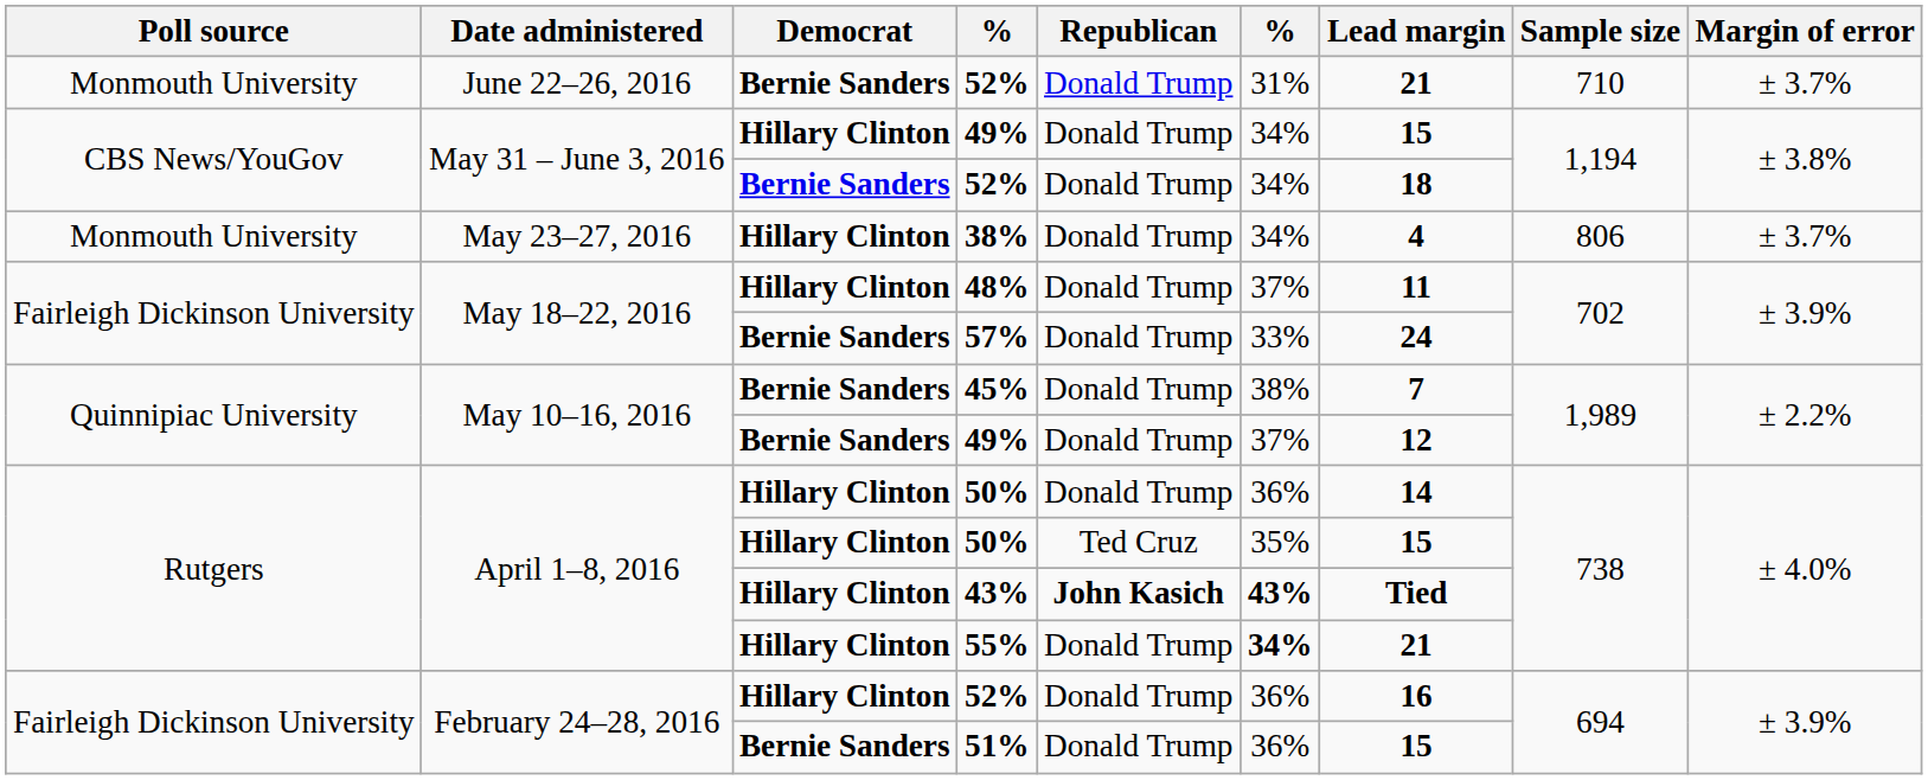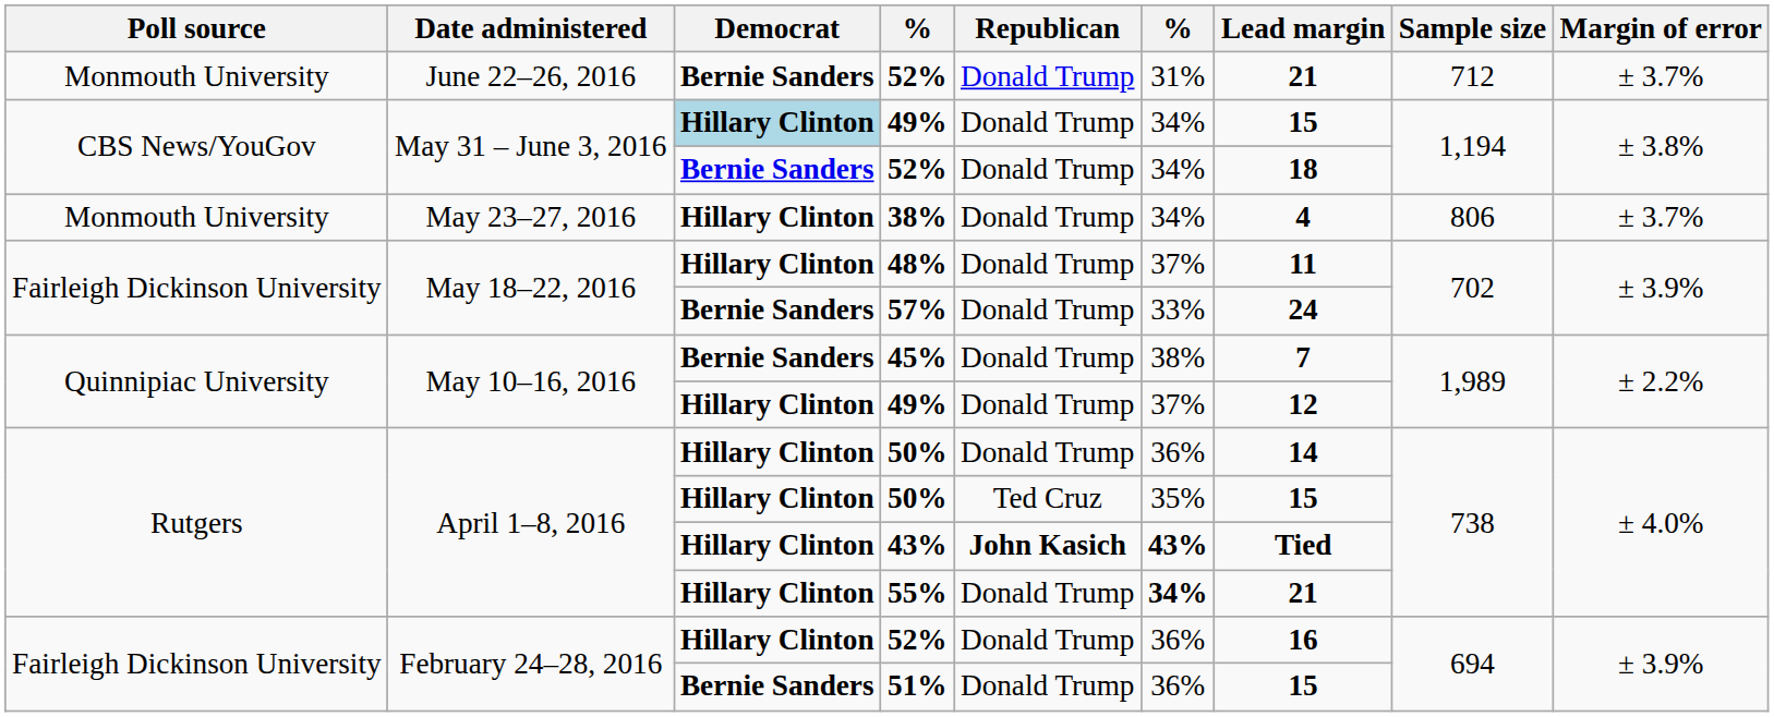June 22–26, 2016 / 52% | Sample size: 710 -> 712
May 31 – June 3, 2016 / 49% | Democrat: no background -> lightblue background
May 10–16, 2016 / 49% | Democrat: Bernie Sanders -> Hillary Clinton
